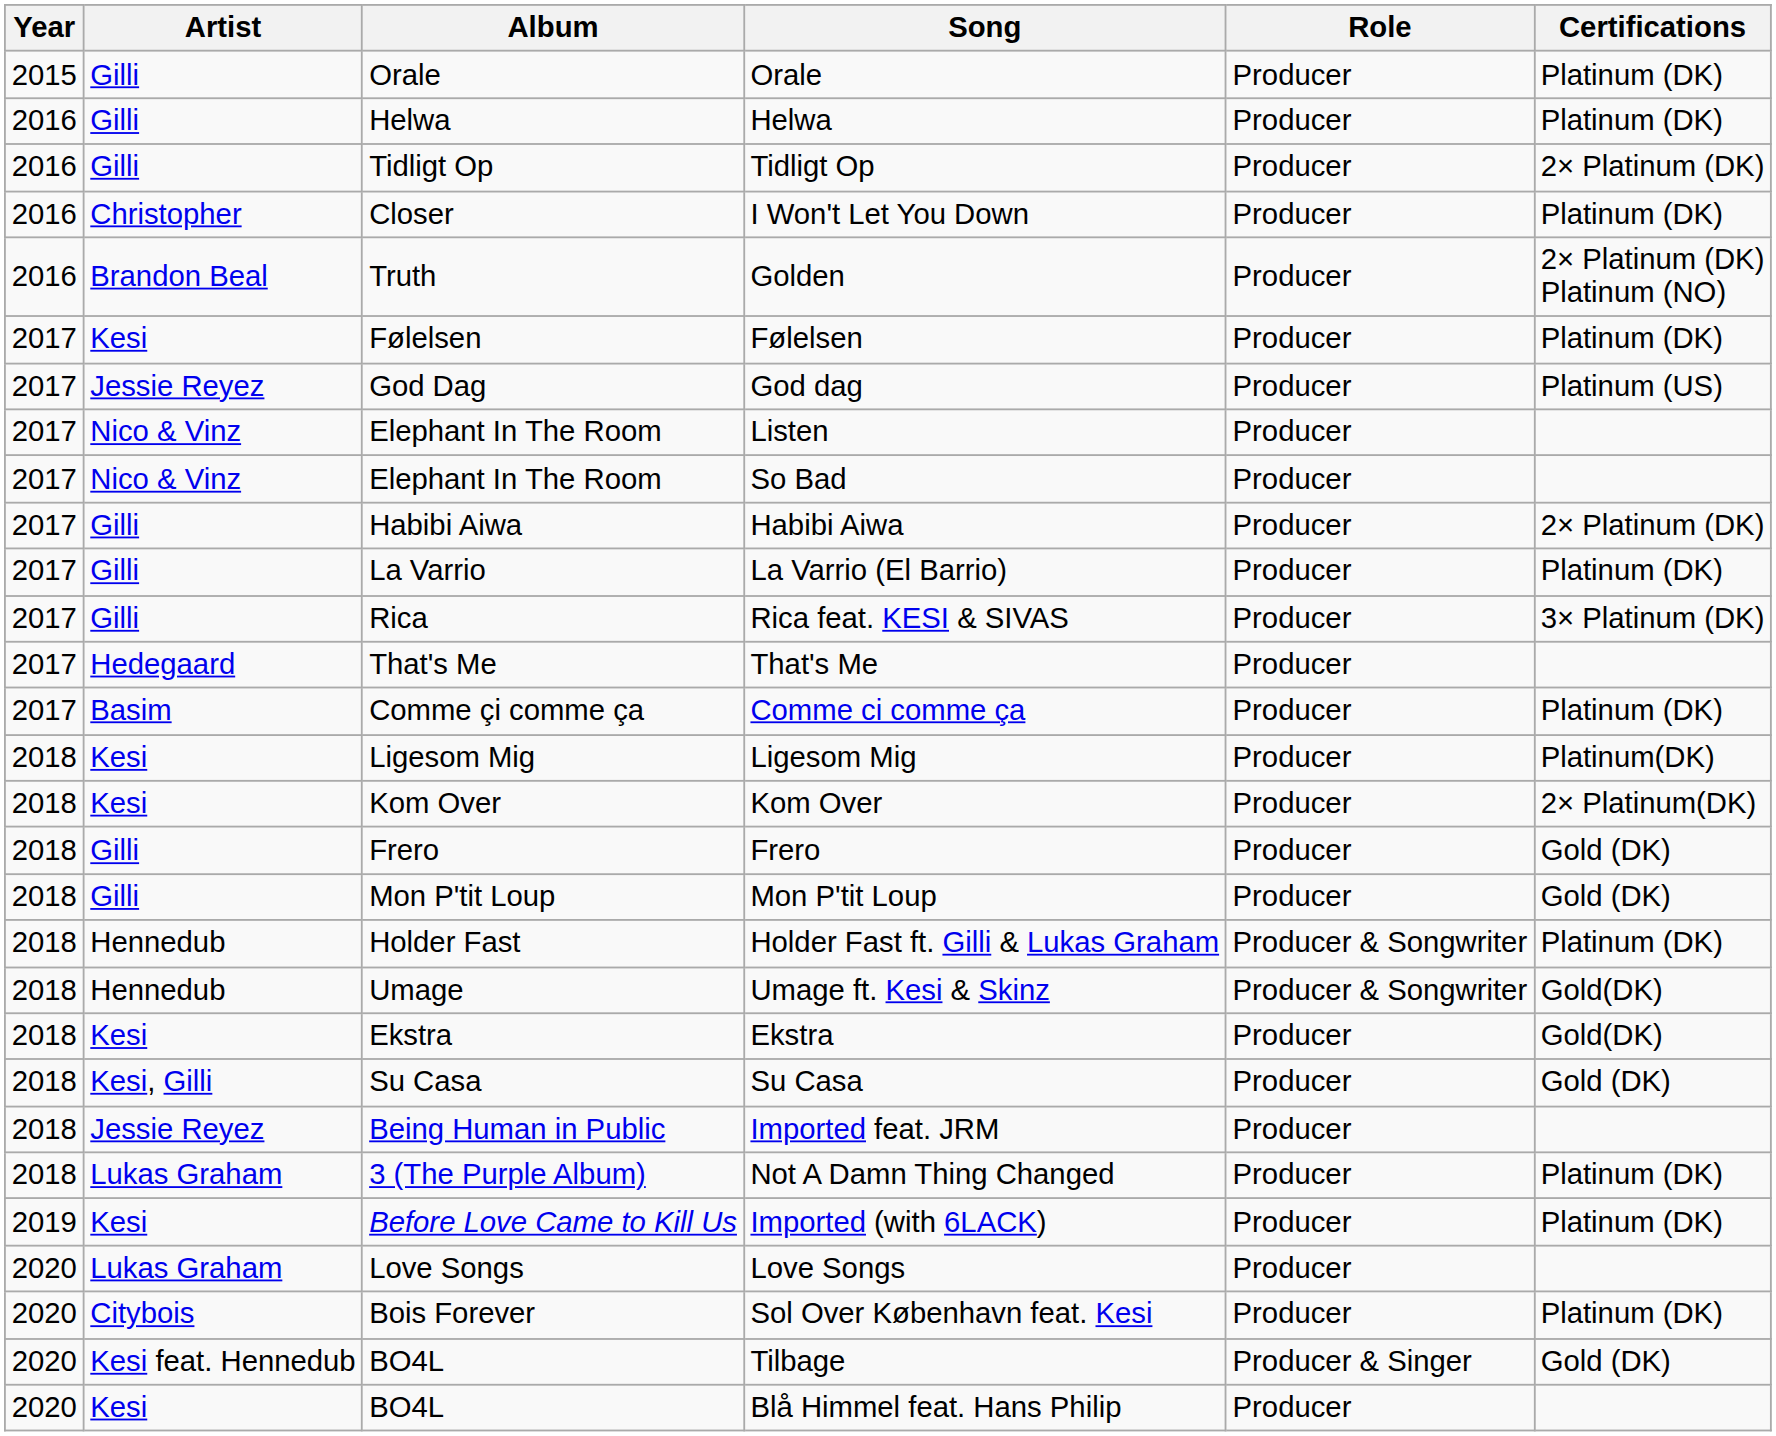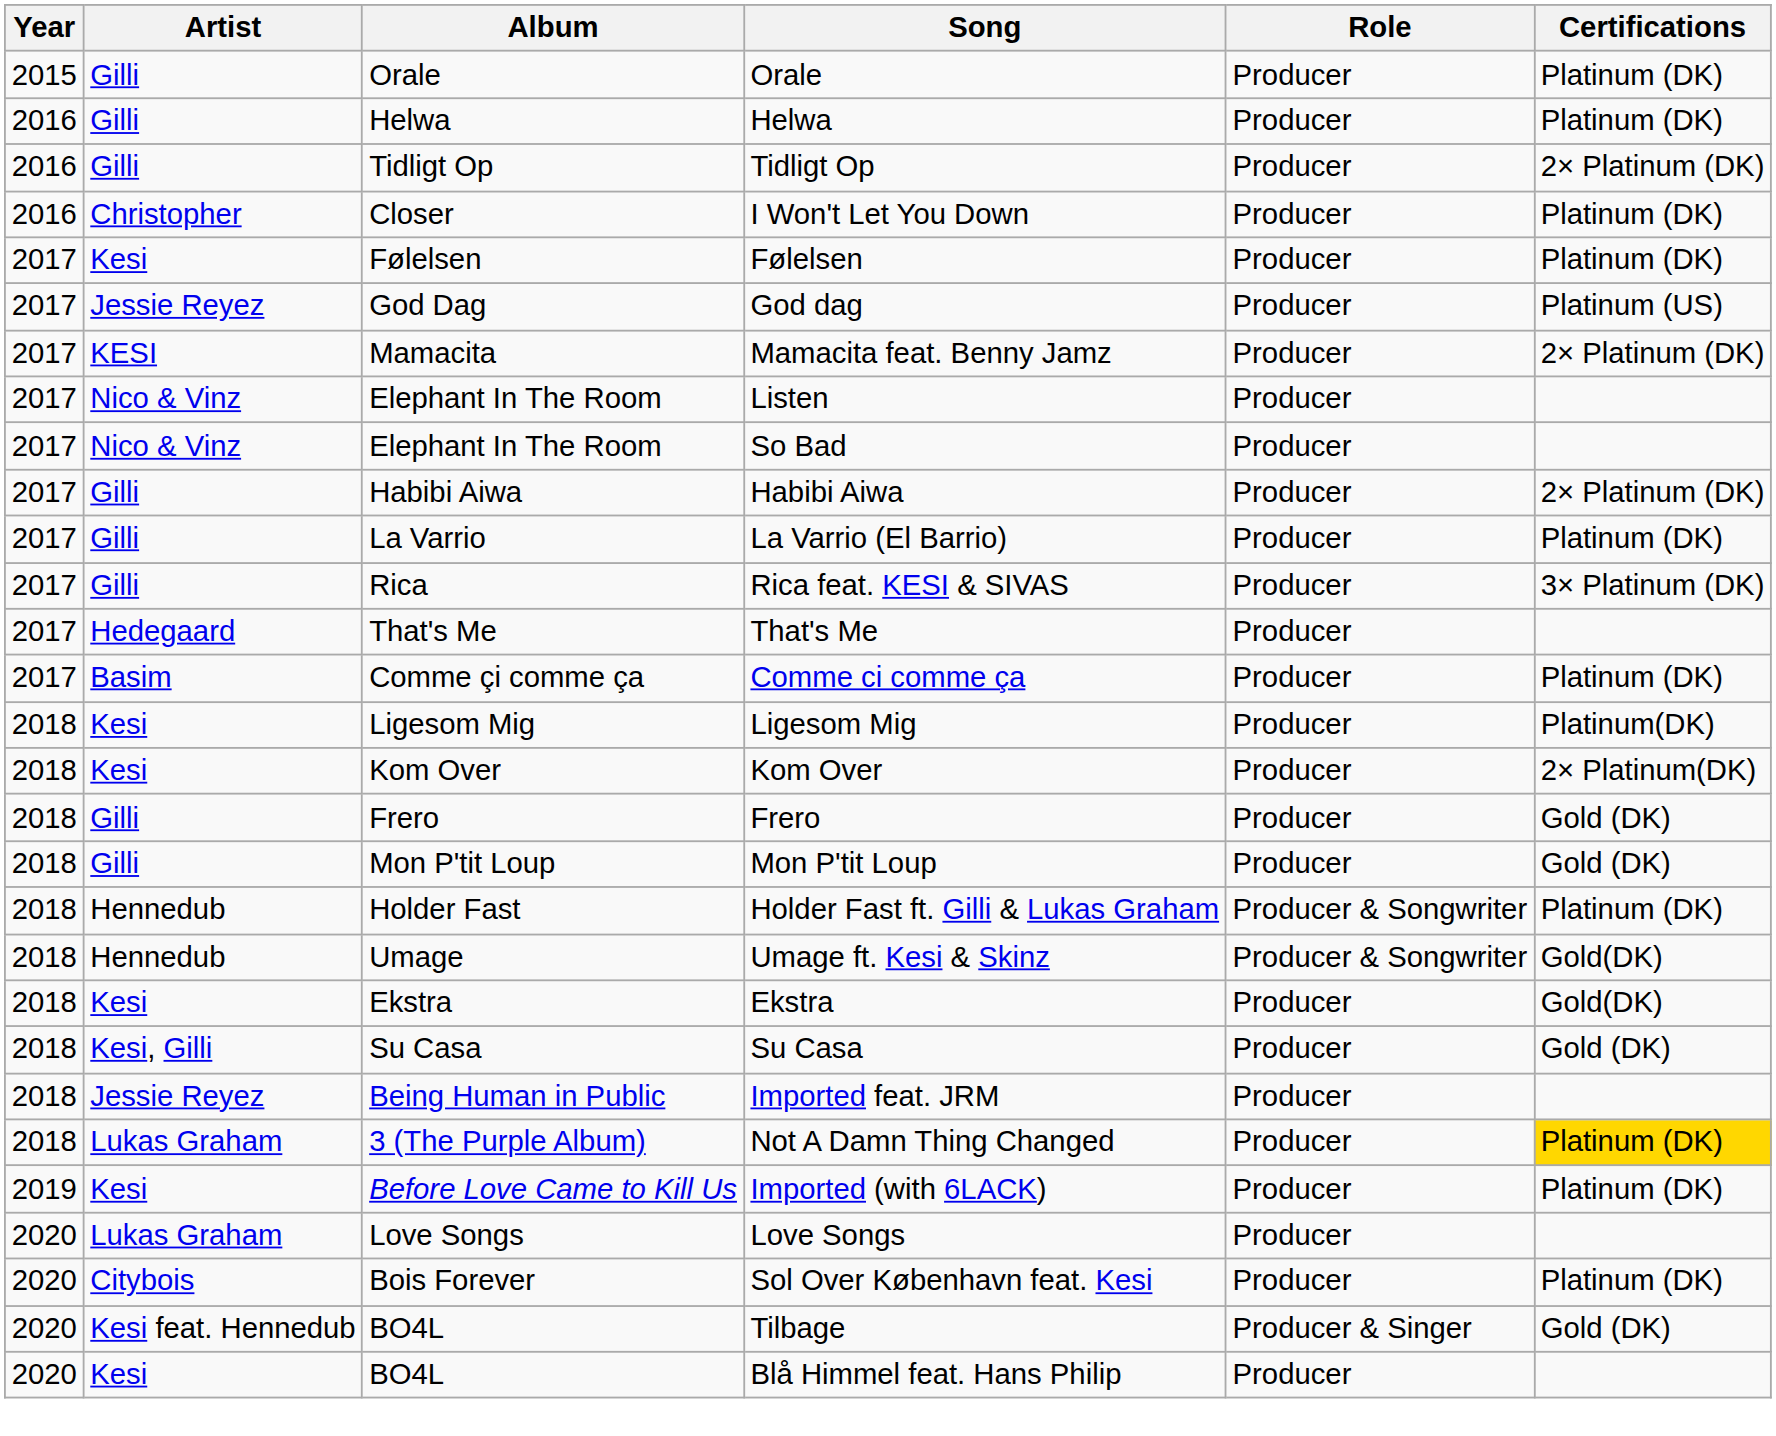- row: 2016 | Brandon Beal | Truth | Golden | Producer | 2× Platinum (DK) Platinum (NO)
+ row: 2017 | KESI | Mamacita | Mamacita feat. Benny Jamz | Producer | 2× Platinum (DK)
Not A Damn Thing Changed | Certifications: no background -> gold background
